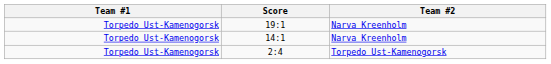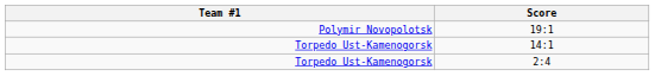- column: Team #2 | Narva Kreenholm | Narva Kreenholm | Torpedo Ust-Kamenogorsk
19:1 | Team #1: Torpedo Ust-Kamenogorsk -> Polymir Novopolotsk
